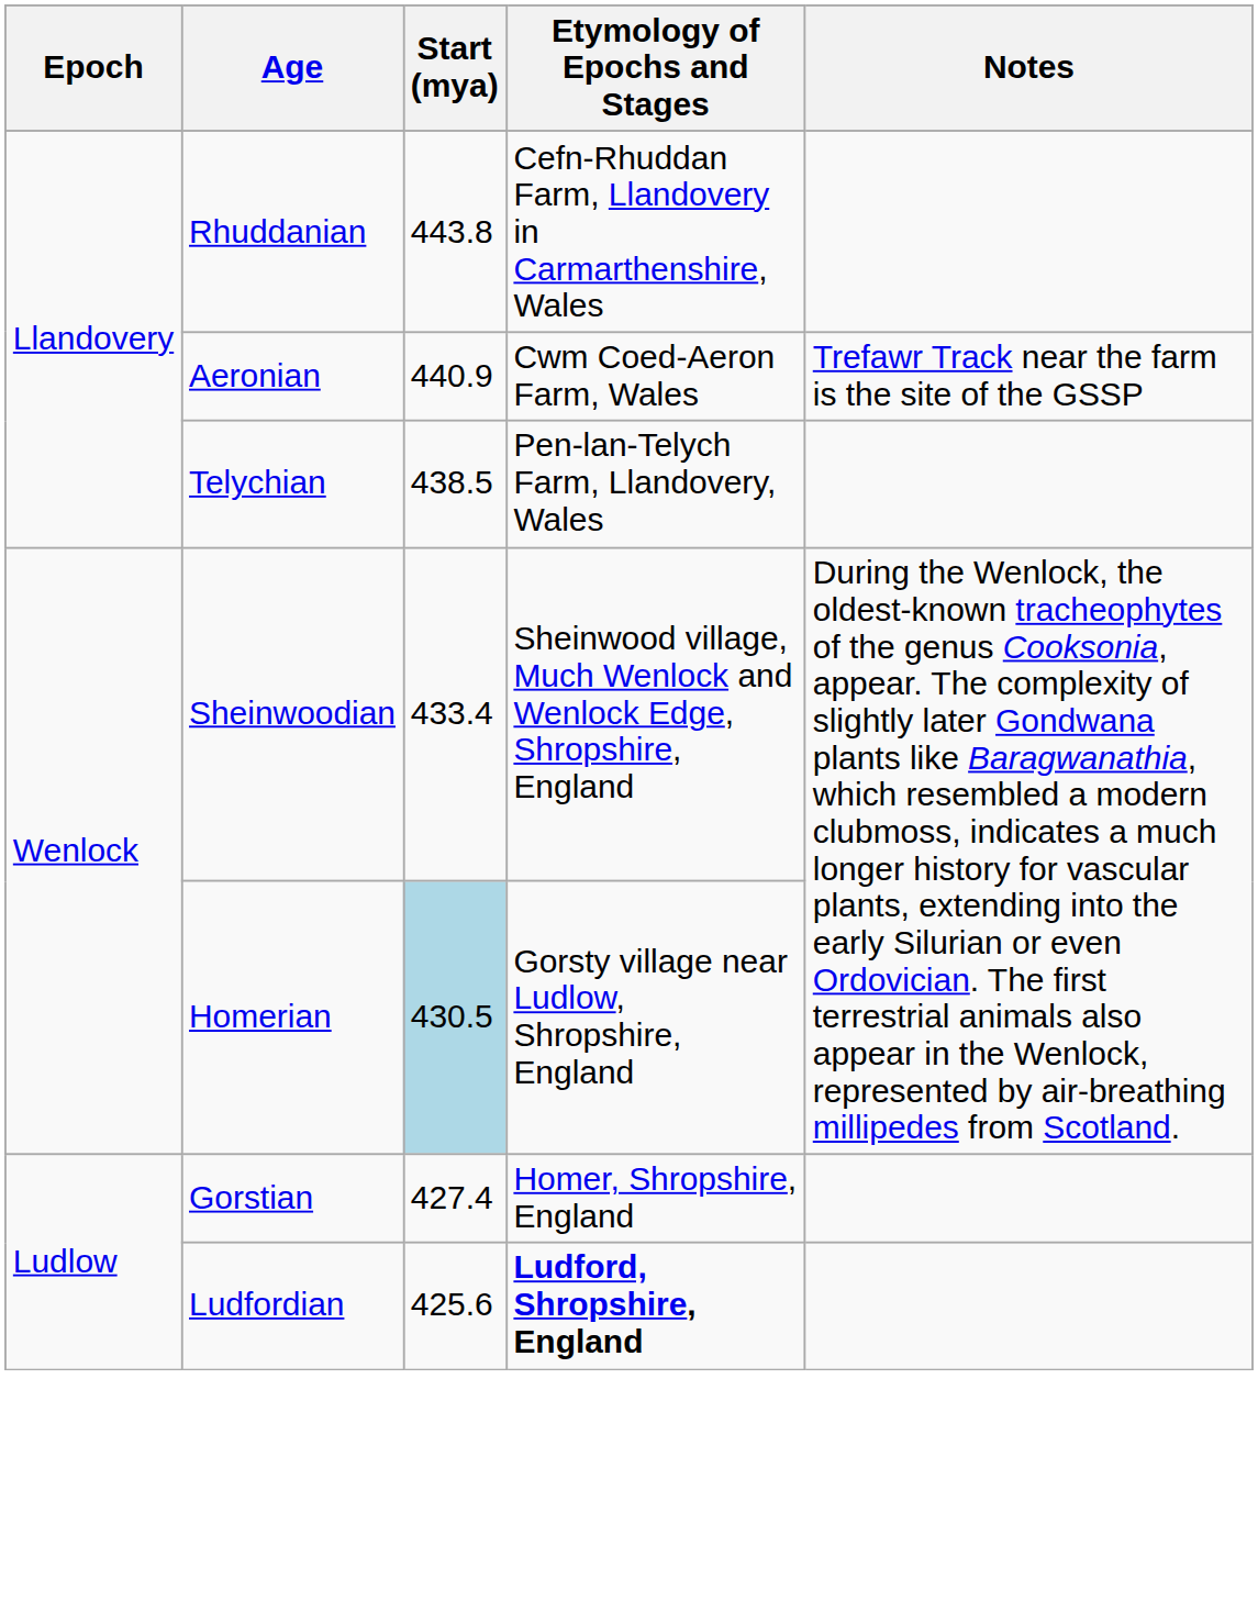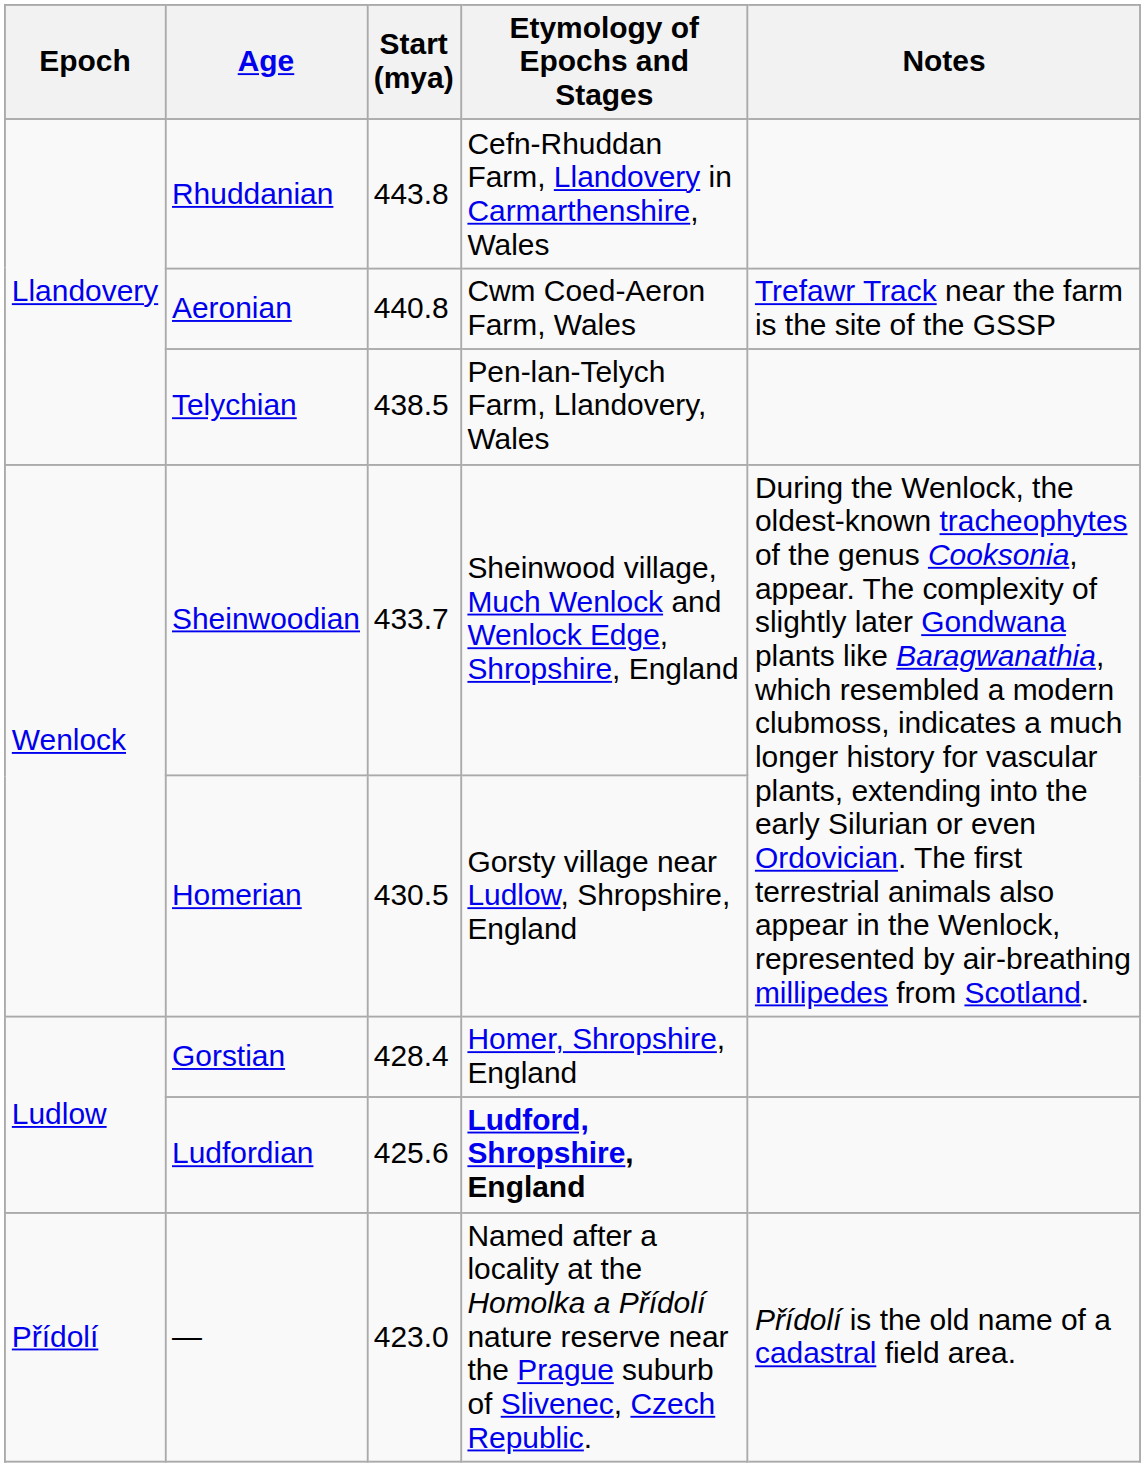Aeronian | Start (mya): 440.9 -> 440.8
Sheinwoodian | Start (mya): 433.4 -> 433.7
Homerian | Start (mya): lightblue background -> no background
Gorstian | Start (mya): 427.4 -> 428.4
+ row: Přídolí | — | 423.0 | Named after a locality at the Homolka a Přídolí nature reserve near the Prague suburb of Slivenec, Czech Republic. | Přídolí is the old name of a cadastral field area.
